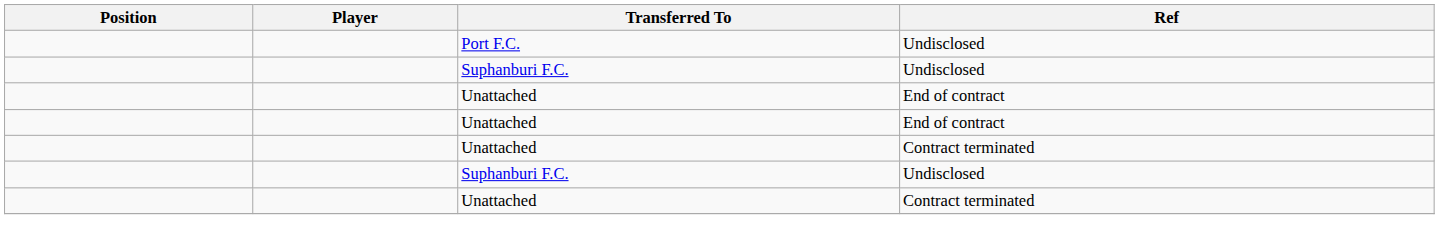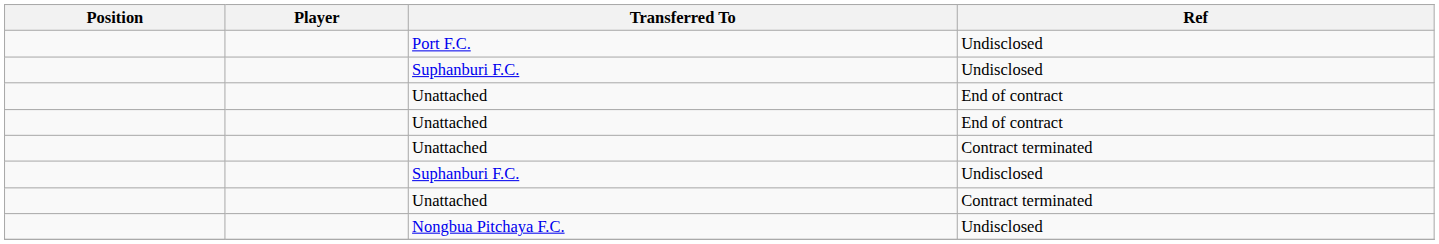+ row: Nongbua Pitchaya F.C. | Undisclosed
